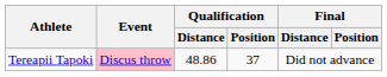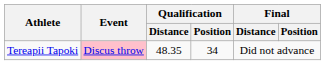Tereapii Tapoki | Qualification / Distance: 48.86 -> 48.35
Tereapii Tapoki | Qualification / Position: 37 -> 34
